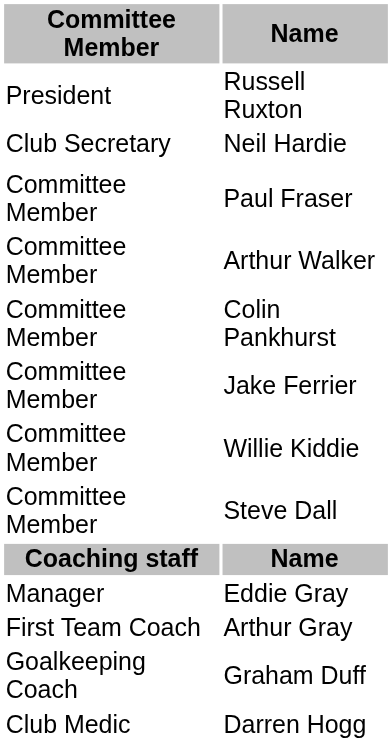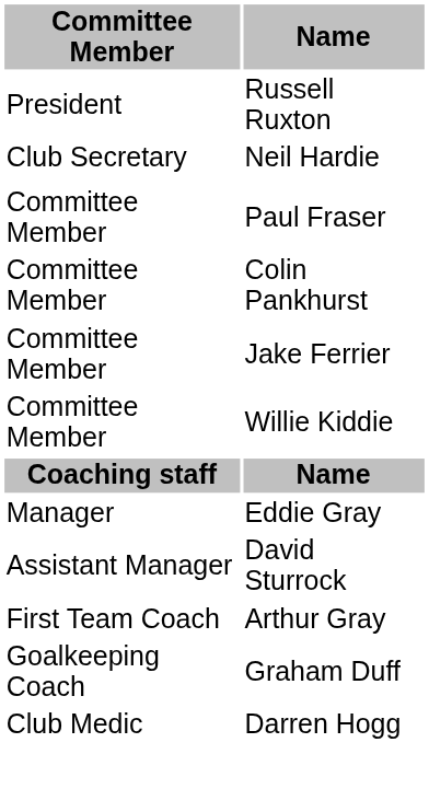- row: Committee Member | Arthur Walker
- row: Committee Member | Steve Dall
+ row: Assistant Manager | David Sturrock
